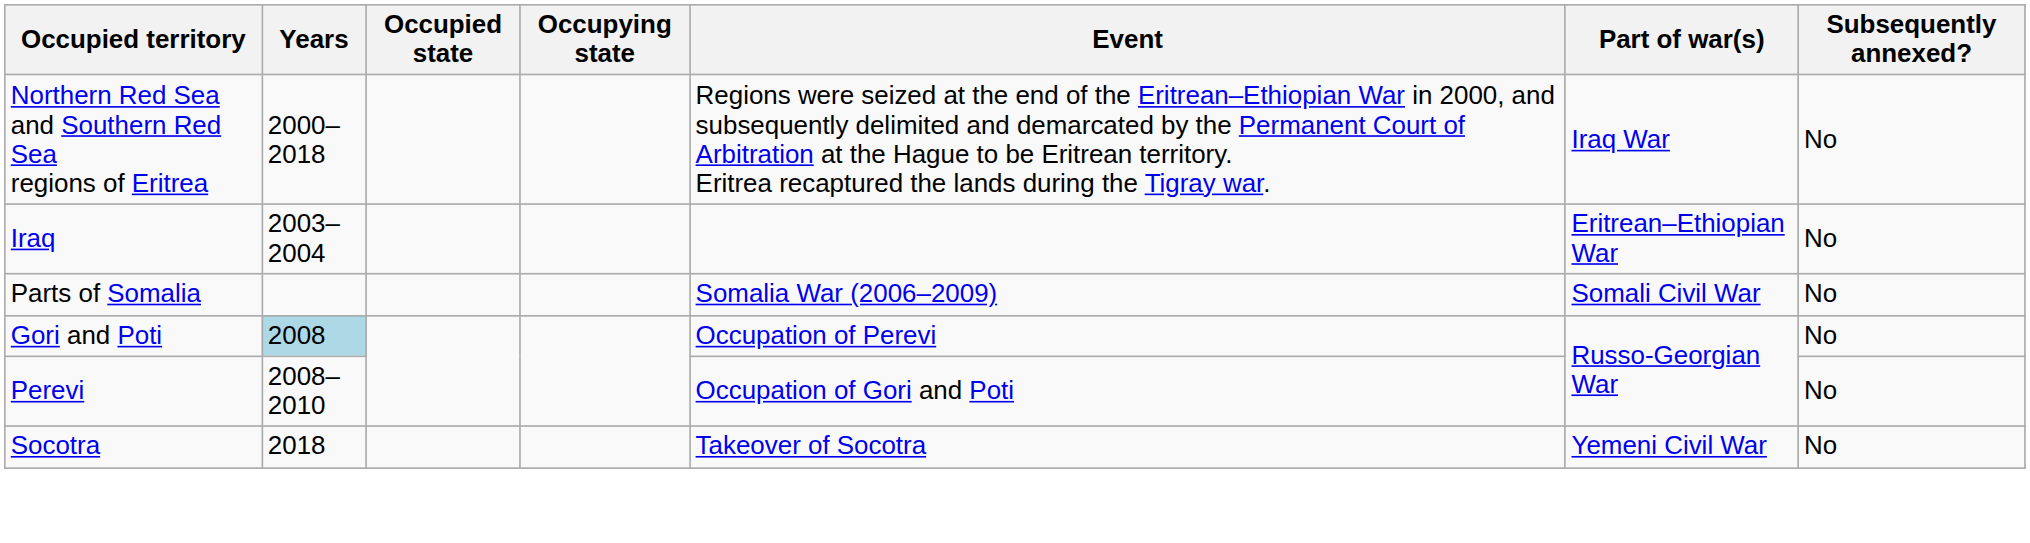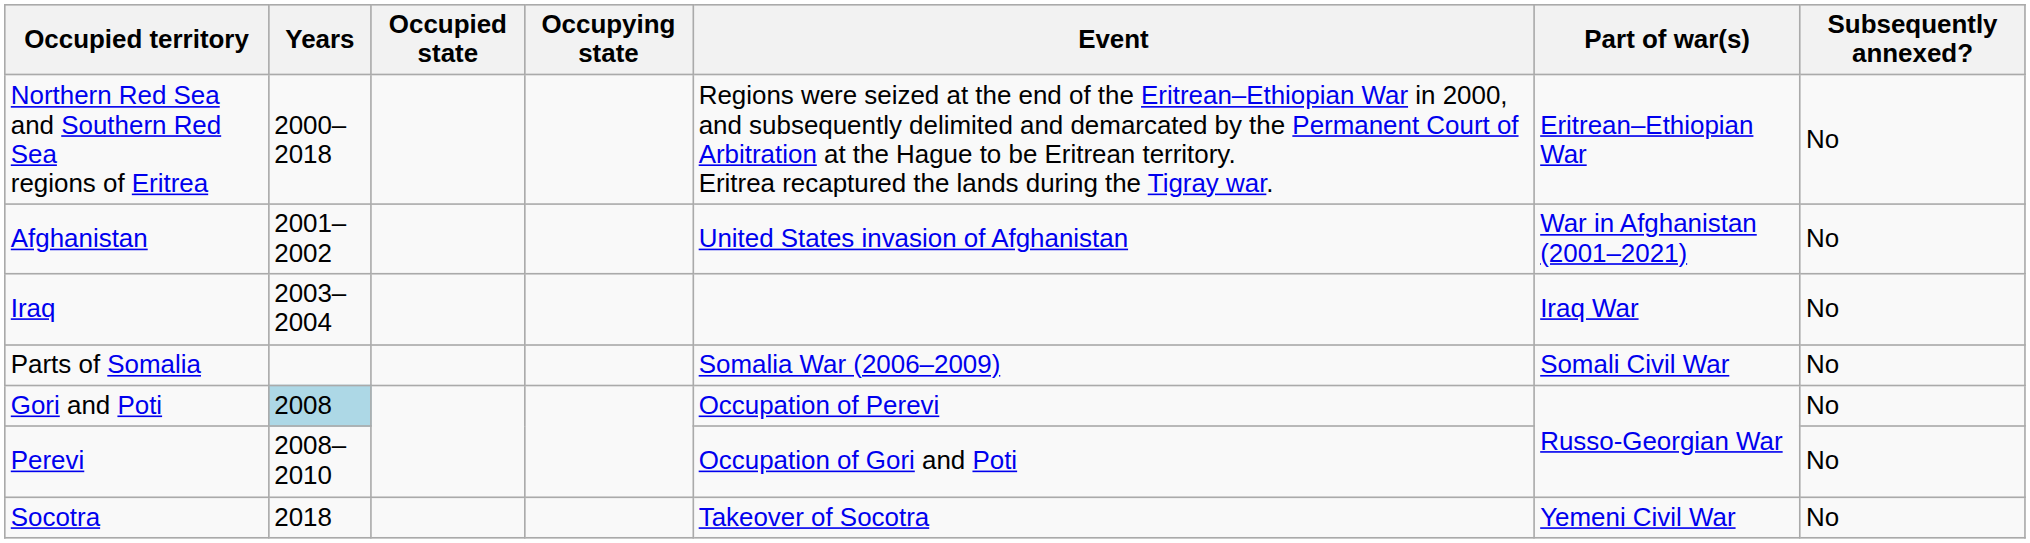Northern Red Sea and Southern Red Sea regions of Eritrea | Part of war(s): Iraq War -> Eritrean–Ethiopian War
+ row: Afghanistan | 2001–2002 | United States invasion of Afghanistan | War in Afghanistan (2001–2021) | No
Iraq | Part of war(s): Eritrean–Ethiopian War -> Iraq War
